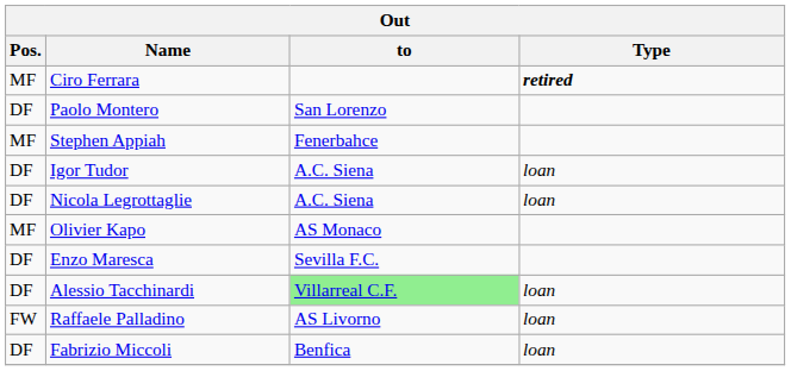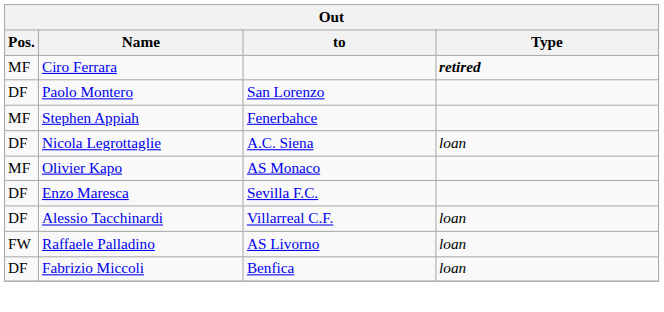- row: DF | Igor Tudor | A.C. Siena | loan
Alessio Tacchinardi | to: lightgreen background -> no background
